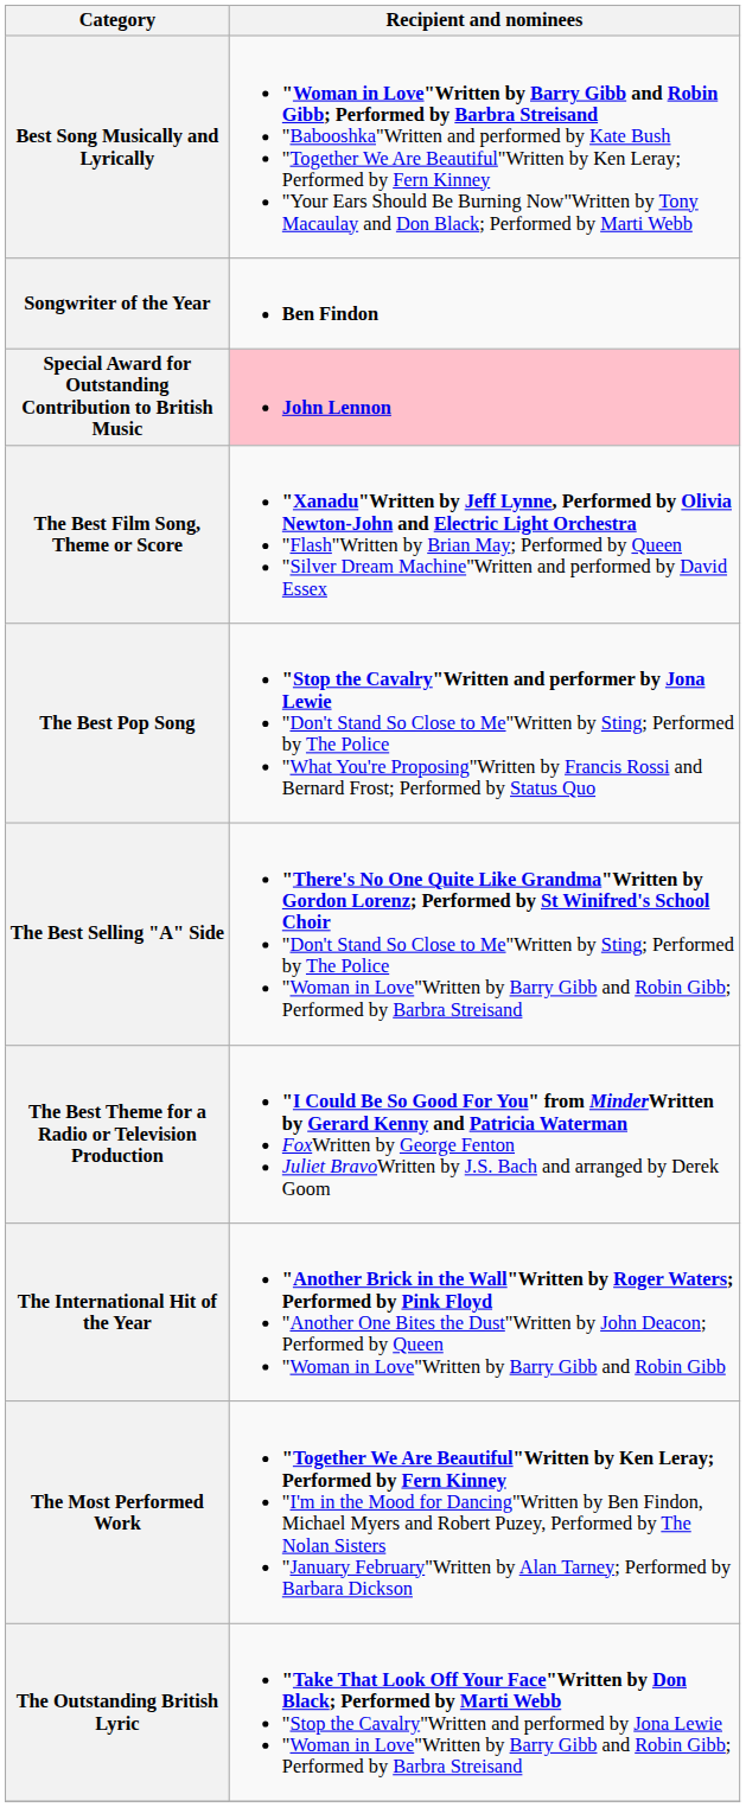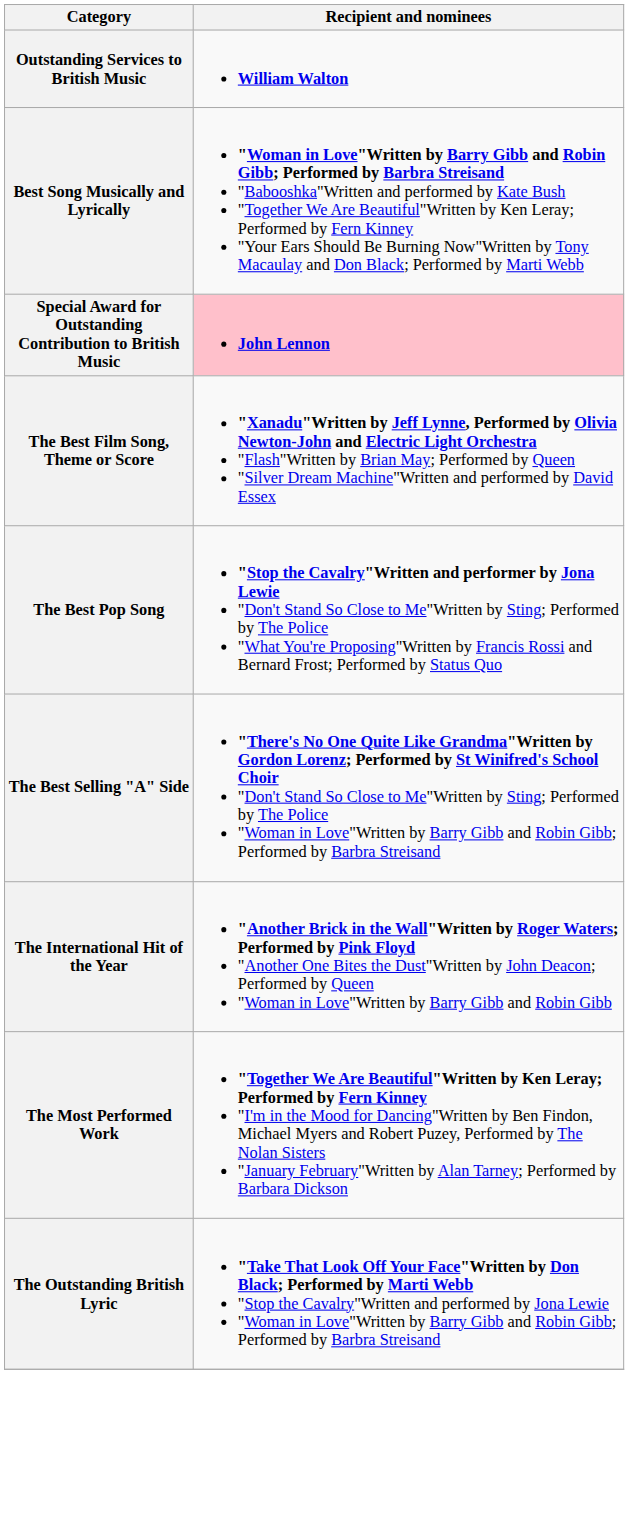+ row: Outstanding Services to British Music | William Walton
- row: Songwriter of the Year | Ben Findon
- row: The Best Theme for a Radio or Television Production | "I Could Be So Good For You" from MinderWritten by Gerard Kenny and Patricia Waterman FoxWritten by George Fenton Juliet BravoWritten by J.S. Bach and arranged by Derek Goom
